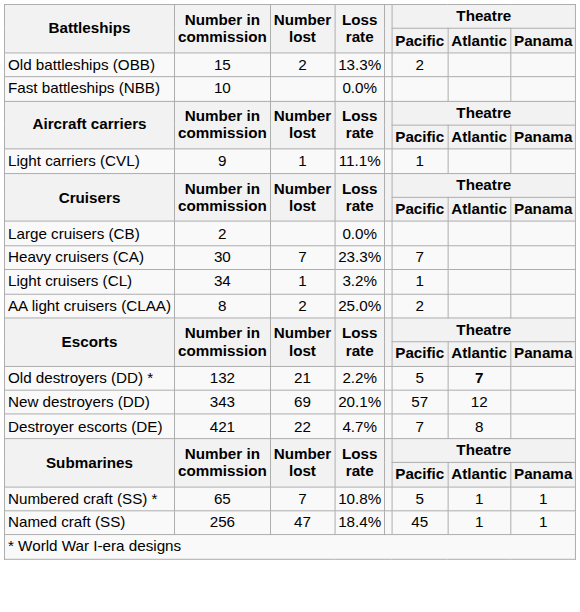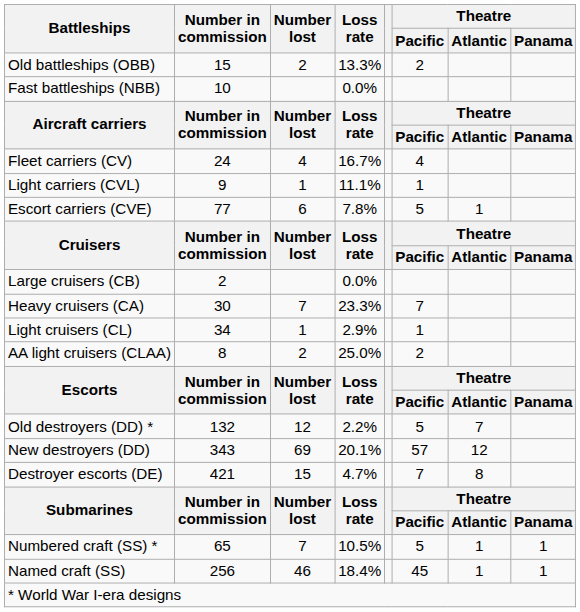+ row: Fleet carriers (CV) | 24 | 4 | 16.7% | 4
+ row: Escort carriers (CVE) | 77 | 6 | 7.8% | 5 | 1
Light cruisers (CL) | Loss rate: 3.2% -> 2.9%
Old destroyers (DD) * | Number lost: 21 -> 12
Old destroyers (DD) * | Theatre / Atlantic: bold -> normal
Destroyer escorts (DE) | Number lost: 22 -> 15
Numbered craft (SS) * | Loss rate: 10.8% -> 10.5%
Named craft (SS) | Number lost: 47 -> 46
